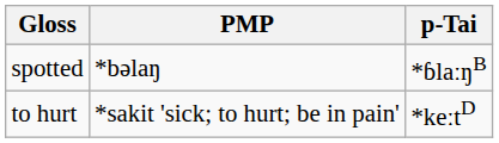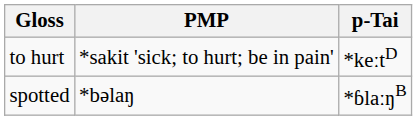rows swapped: to hurt <-> spotted
